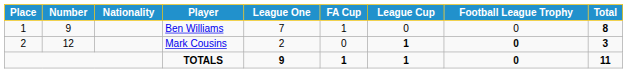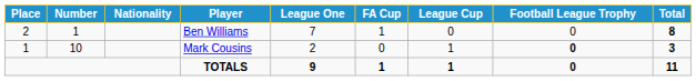Ben Williams | Place: 1 -> 2
Ben Williams | Number: 9 -> 1
Mark Cousins | Place: 2 -> 1
Mark Cousins | Number: 12 -> 10
Mark Cousins | League Cup: bold -> normal
